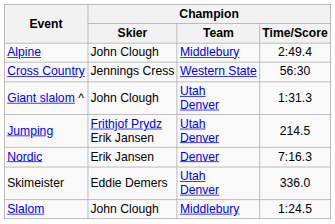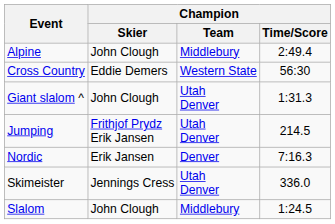Cross Country | Champion / Skier: Jennings Cress -> Eddie Demers
Skimeister | Champion / Skier: Eddie Demers -> Jennings Cress
